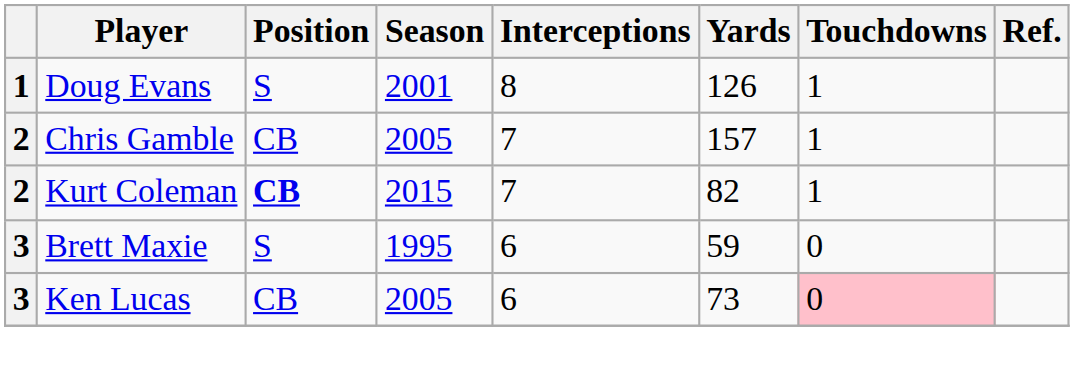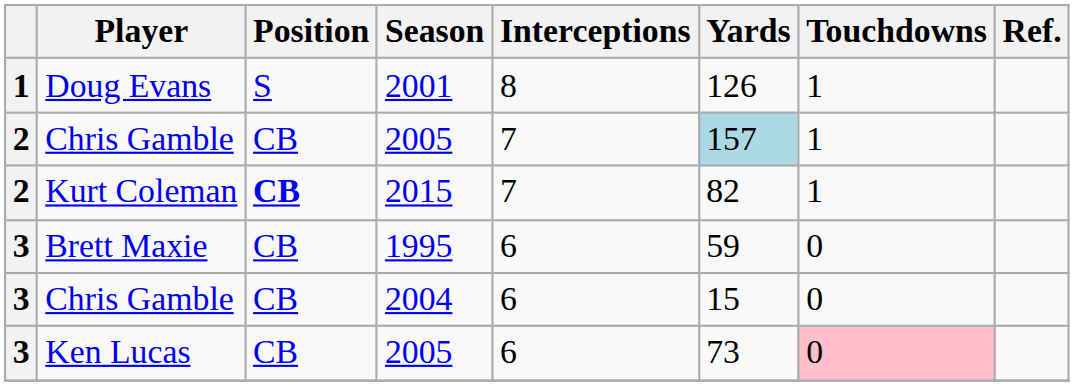Chris Gamble / 2005 | Yards: no background -> lightblue background
Brett Maxie | Position: S -> CB
+ row: 3 | Chris Gamble | CB | 2004 | 6 | 15 | 0
